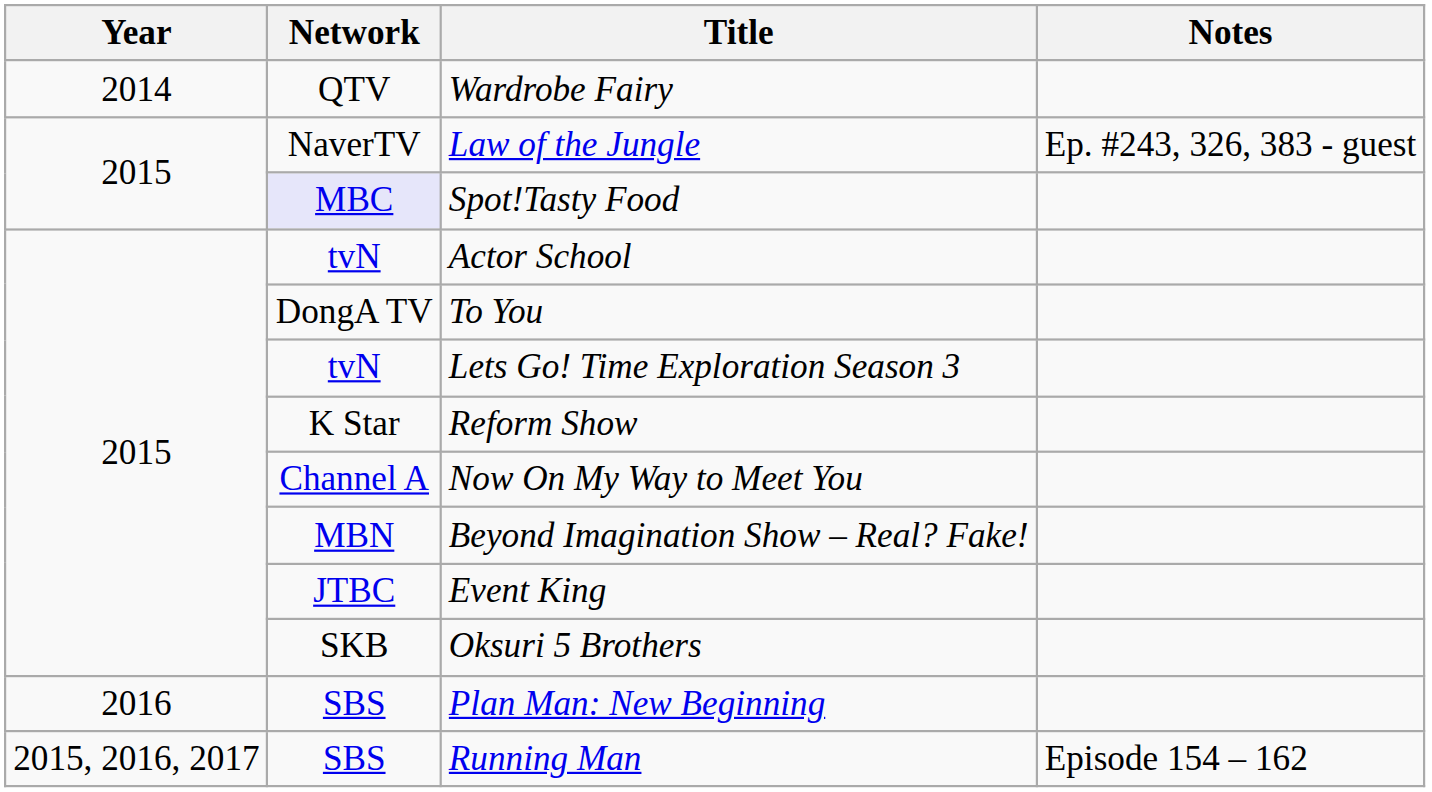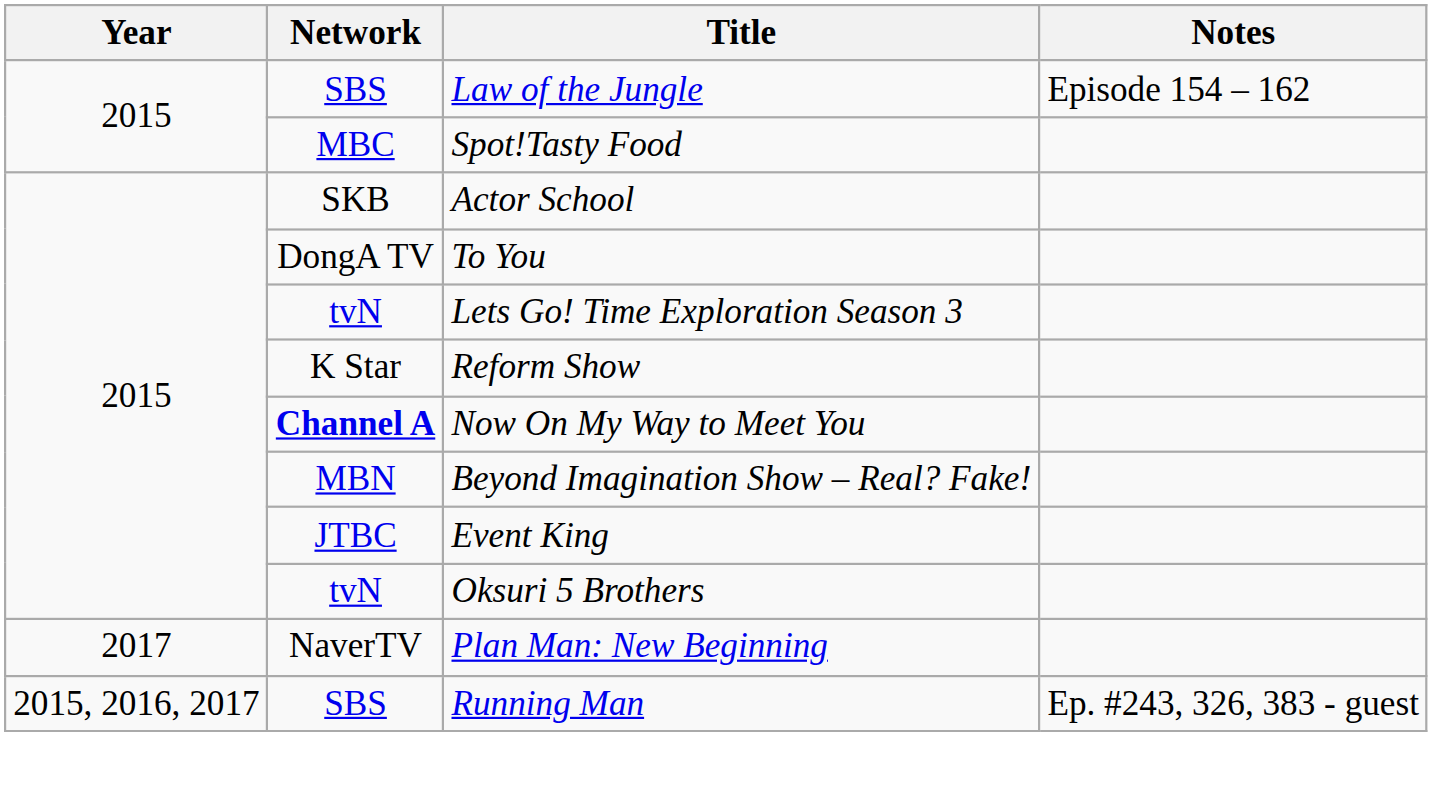- row: 2014 | QTV | Wardrobe Fairy
Law of the Jungle | Network: NaverTV -> SBS
Law of the Jungle | Notes: Ep. #243, 326, 383 - guest -> Episode 154 – 162
Spot!Tasty Food | Network: lavender background -> no background
Actor School | Network: tvN -> SKB
Now On My Way to Meet You | Network: normal -> bold
Oksuri 5 Brothers | Network: SKB -> tvN
Plan Man: New Beginning | Year: 2016 -> 2017
Plan Man: New Beginning | Network: SBS -> NaverTV
Running Man | Notes: Episode 154 – 162 -> Ep. #243, 326, 383 - guest
